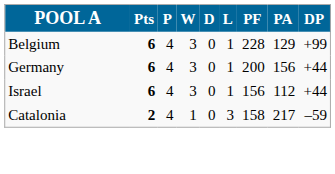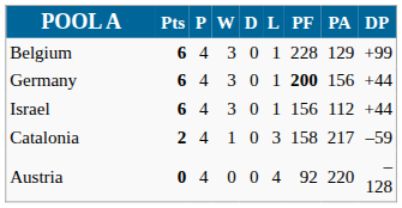Germany | PF: normal -> bold
+ row: Austria | 0 | 4 | 0 | 0 | 4 | 92 | 220 | –128
